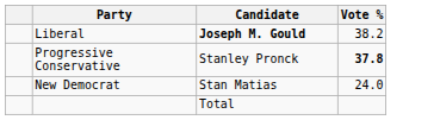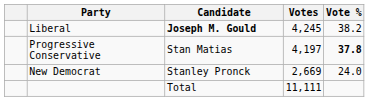+ column: Votes | 4,245 | 4,197 | 2,669 | 11,111
Progressive Conservative | Candidate: Stanley Pronck -> Stan Matias
New Democrat | Candidate: Stan Matias -> Stanley Pronck
